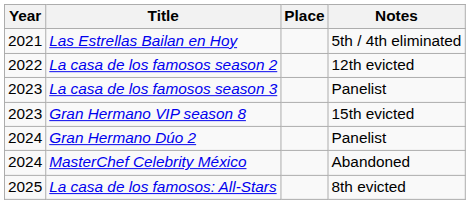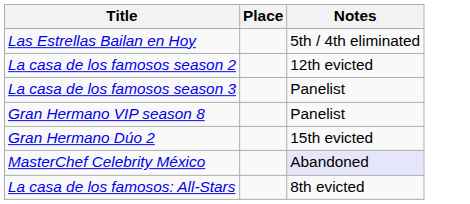- column: Year | 2021 | 2022 | 2023 | 2023 | 2024 | 2024 | 2025
Gran Hermano VIP season 8 | Notes: 15th evicted -> Panelist
Gran Hermano Dúo 2 | Notes: Panelist -> 15th evicted
MasterChef Celebrity México | Notes: no background -> lavender background
